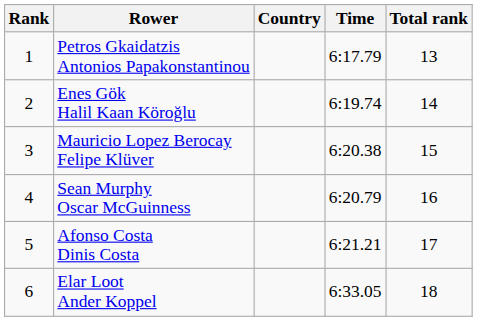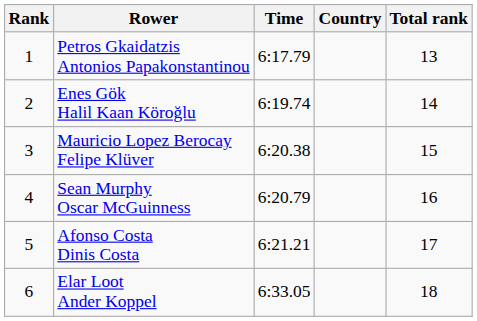columns swapped: Country <-> Time
